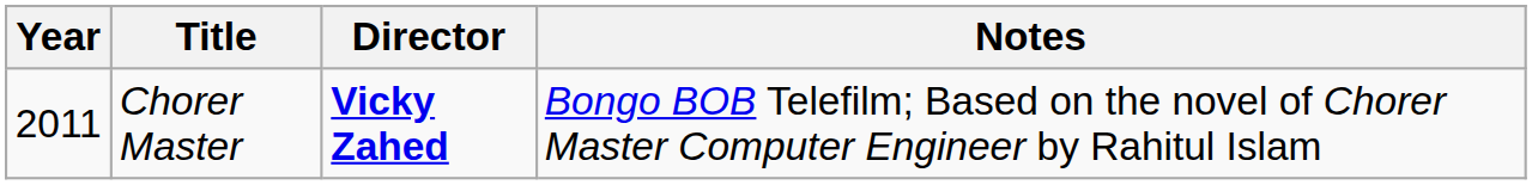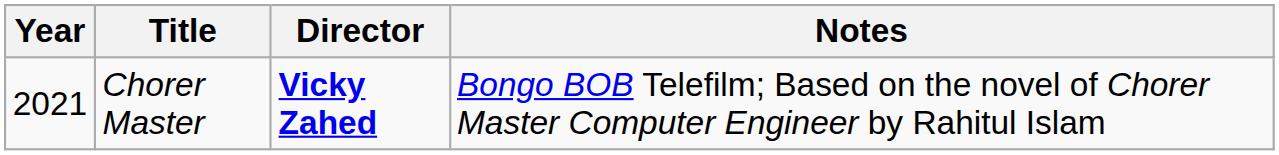Chorer Master | Year: 2011 -> 2021
